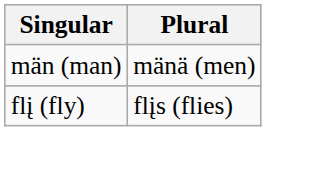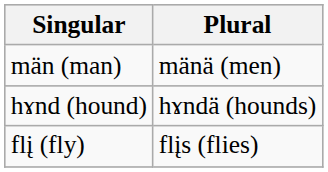+ row: hɤnd (hound) | hɤndä (hounds)
